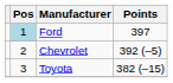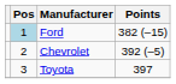Ford | Points: 397 -> 382 (–15)
Toyota | Points: 382 (–15) -> 397
